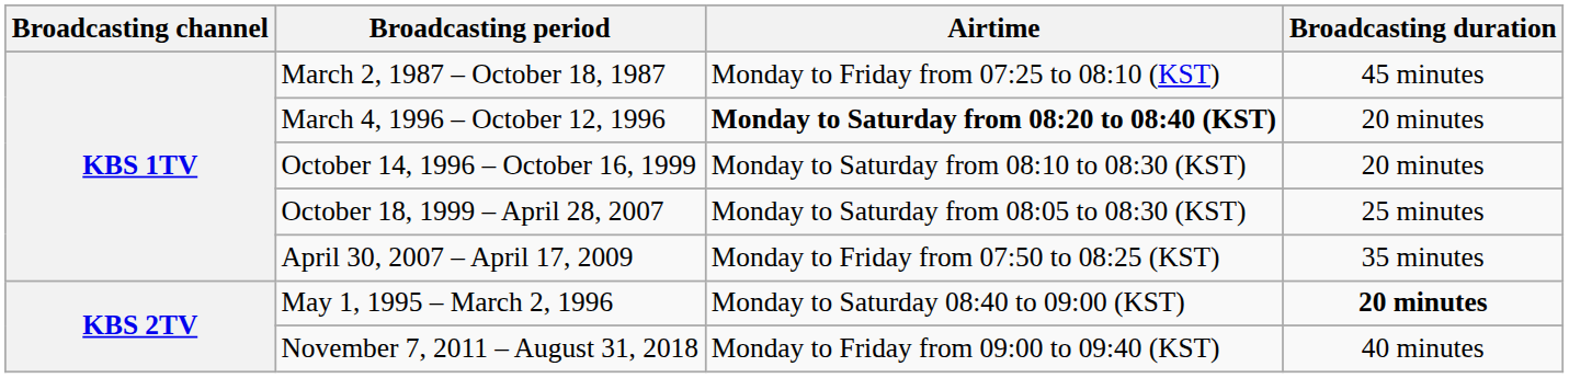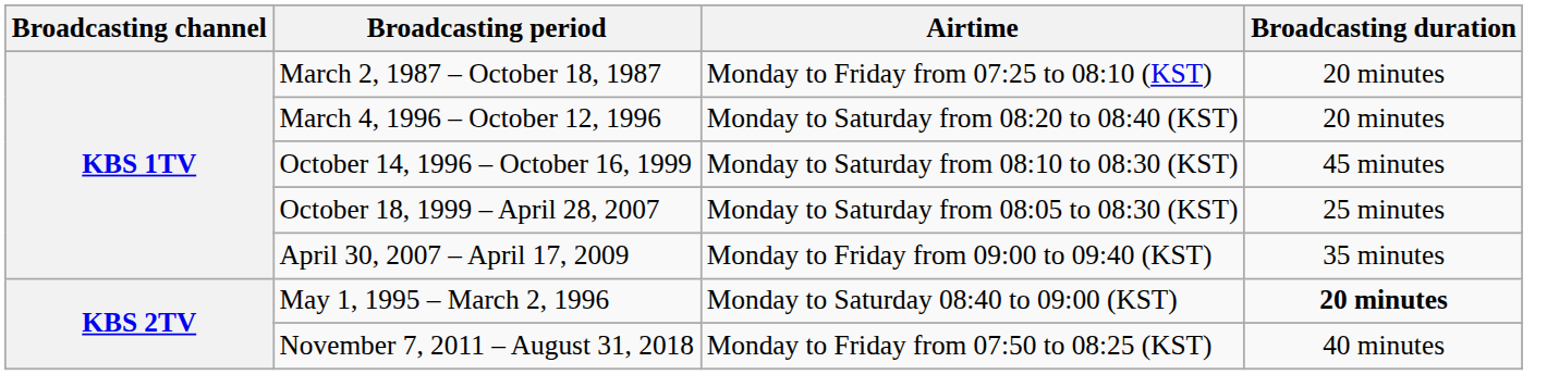March 2, 1987 – October 18, 1987 | Broadcasting duration: 45 minutes -> 20 minutes
March 4, 1996 – October 12, 1996 | Airtime: bold -> normal
October 14, 1996 – October 16, 1999 | Broadcasting duration: 20 minutes -> 45 minutes
April 30, 2007 – April 17, 2009 | Airtime: Monday to Friday from 07:50 to 08:25 (KST) -> Monday to Friday from 09:00 to 09:40 (KST)
November 7, 2011 – August 31, 2018 | Airtime: Monday to Friday from 09:00 to 09:40 (KST) -> Monday to Friday from 07:50 to 08:25 (KST)
